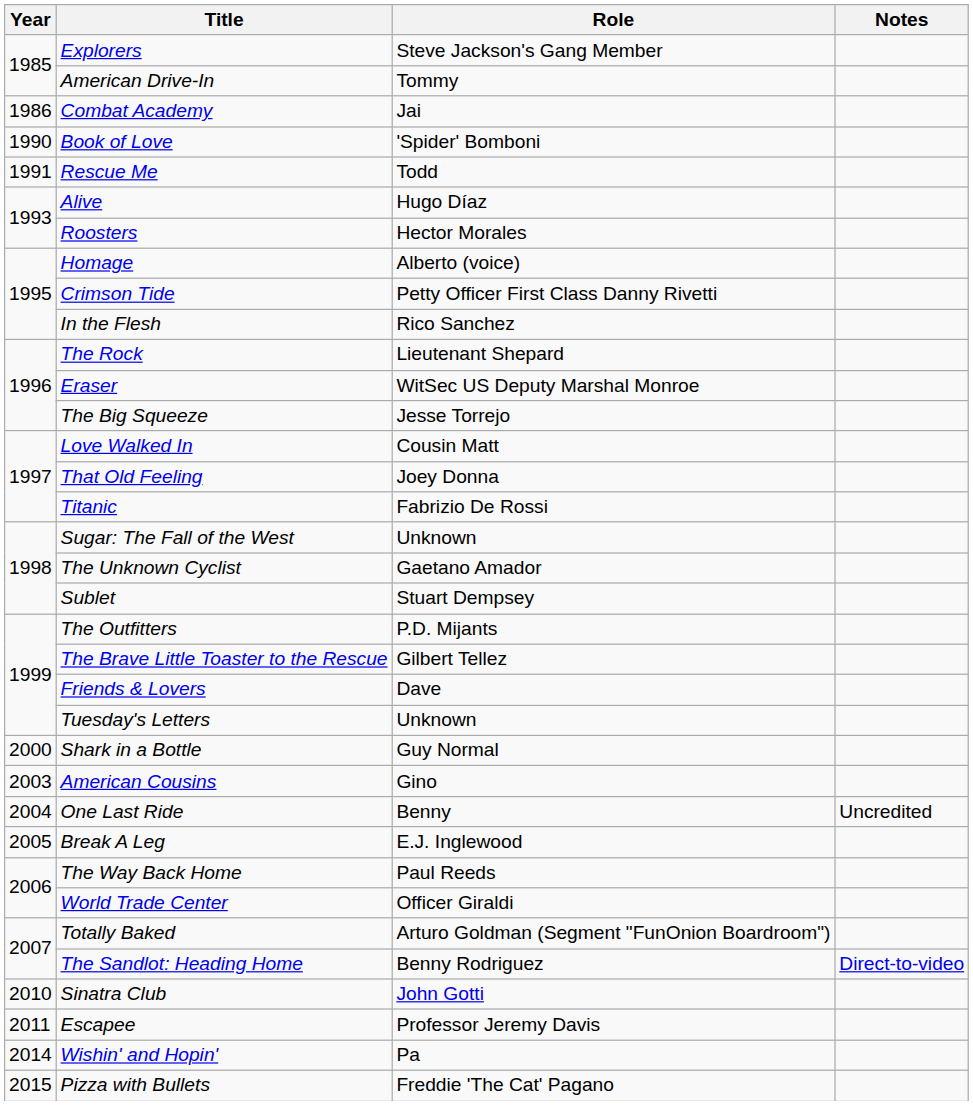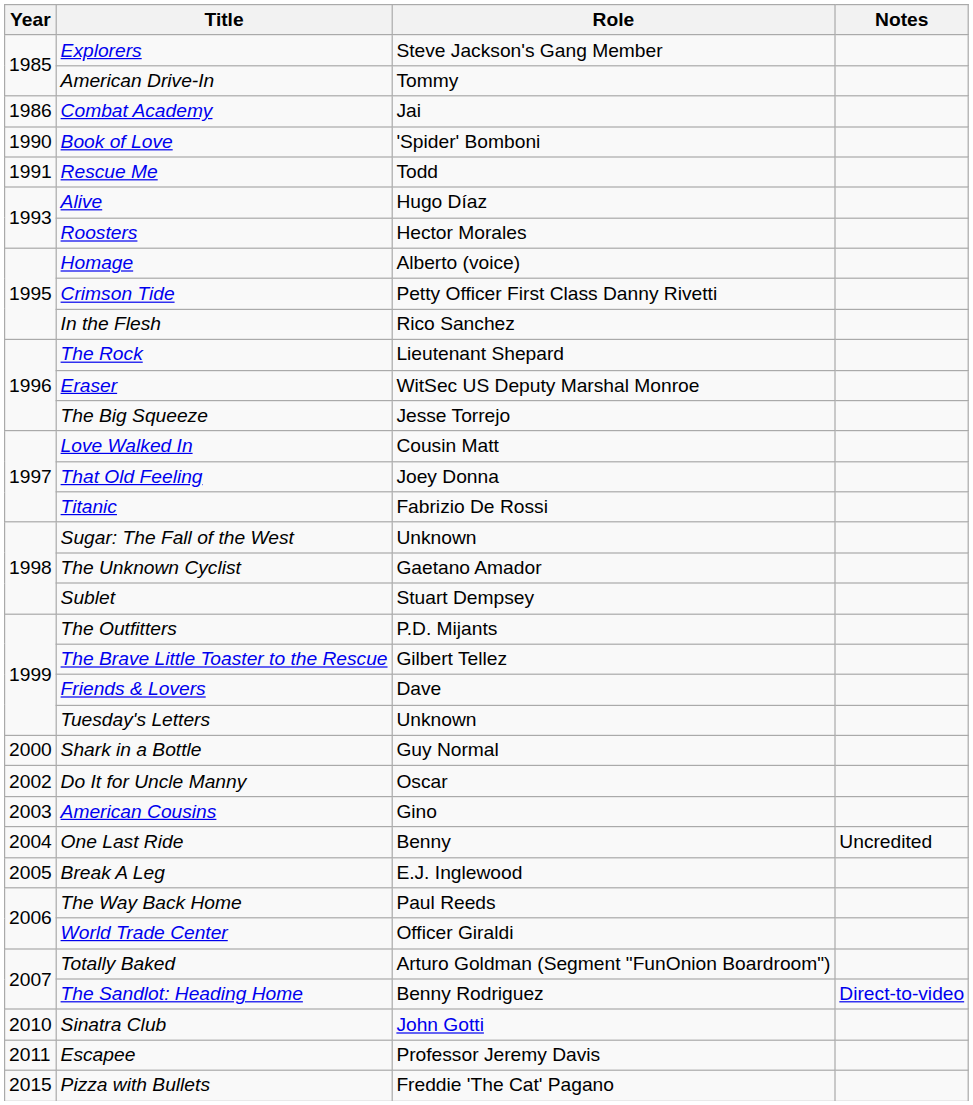+ row: 2002 | Do It for Uncle Manny | Oscar
- row: 2014 | Wishin' and Hopin' | Pa
